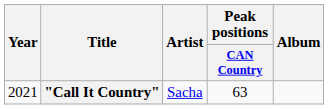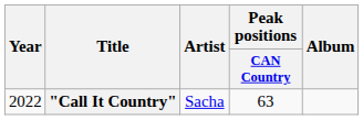"Call It Country" | Year: 2021 -> 2022
